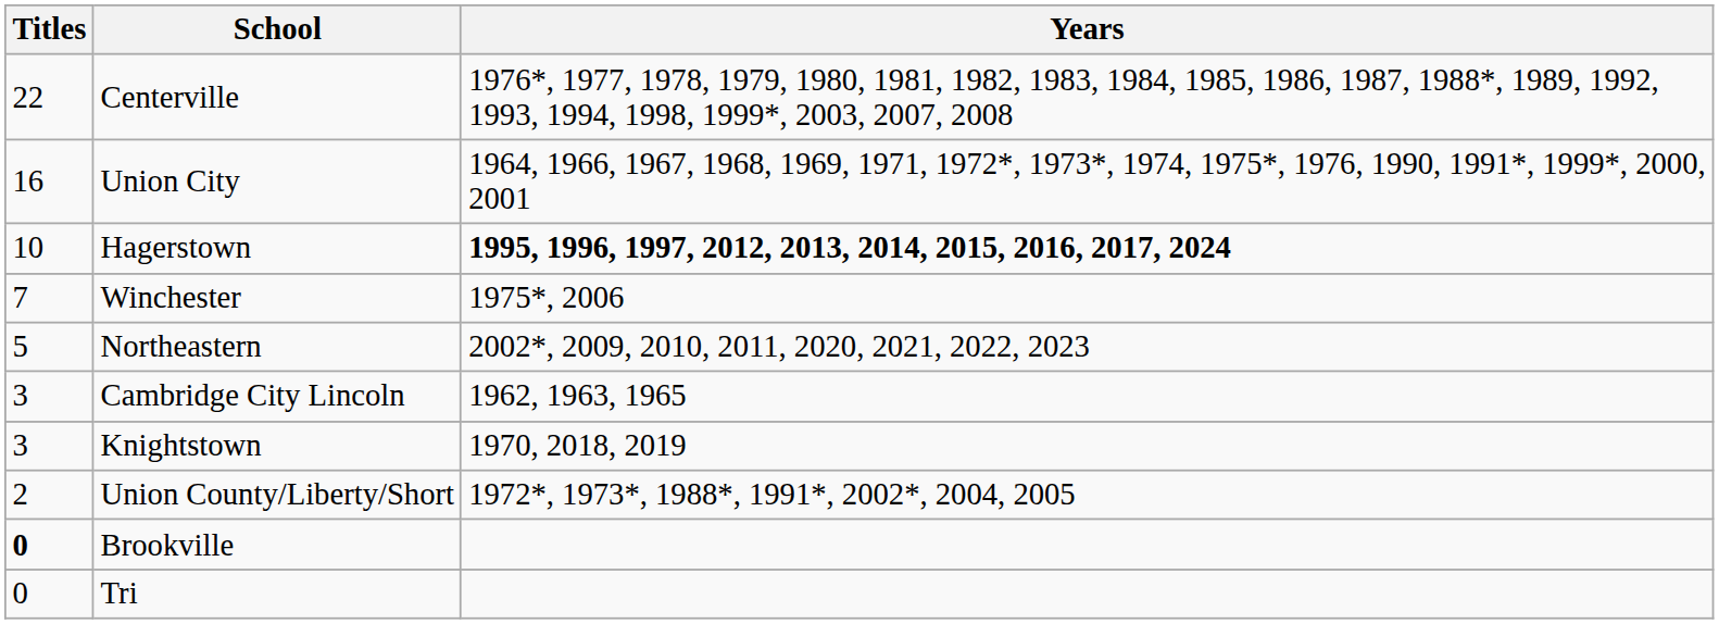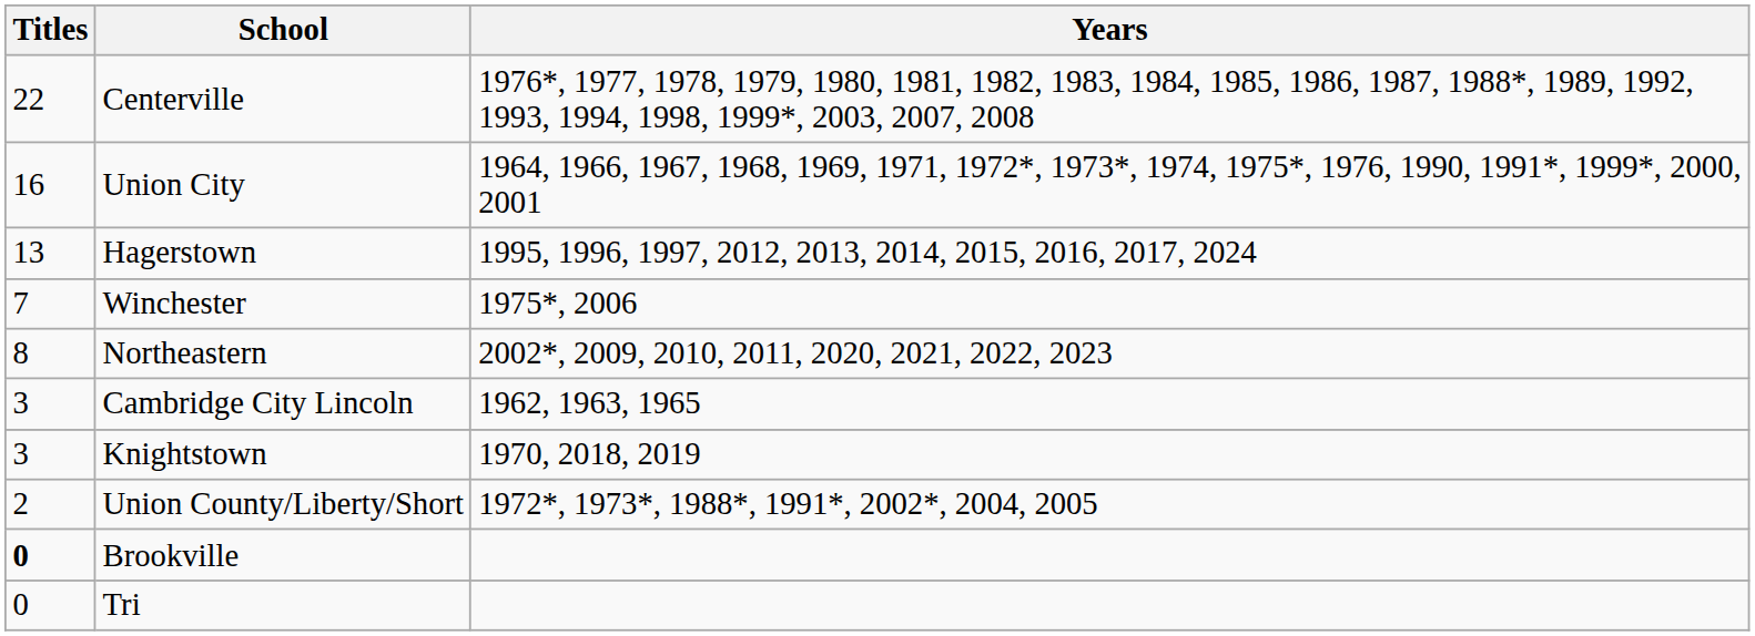Hagerstown | Titles: 10 -> 13
Hagerstown | Years: bold -> normal
Northeastern | Titles: 5 -> 8
